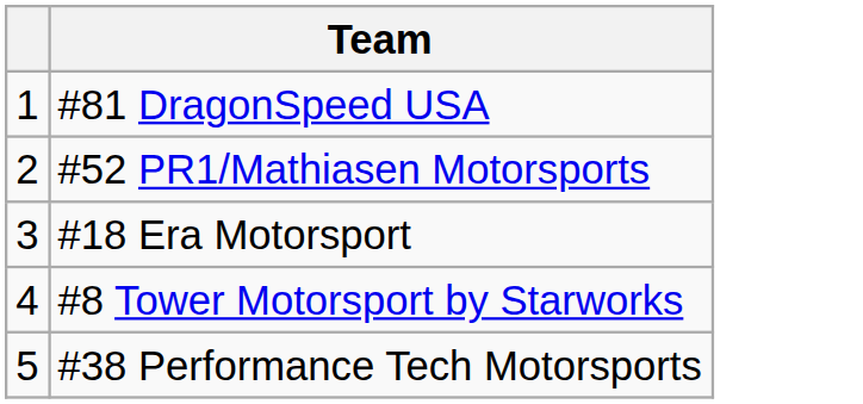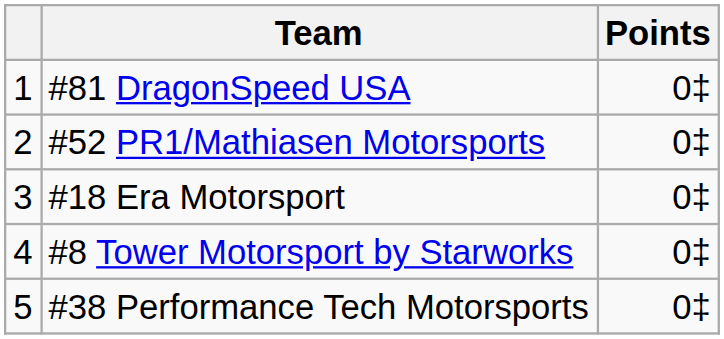+ column: Points | 0‡ | 0‡ | 0‡ | 0‡ | 0‡
